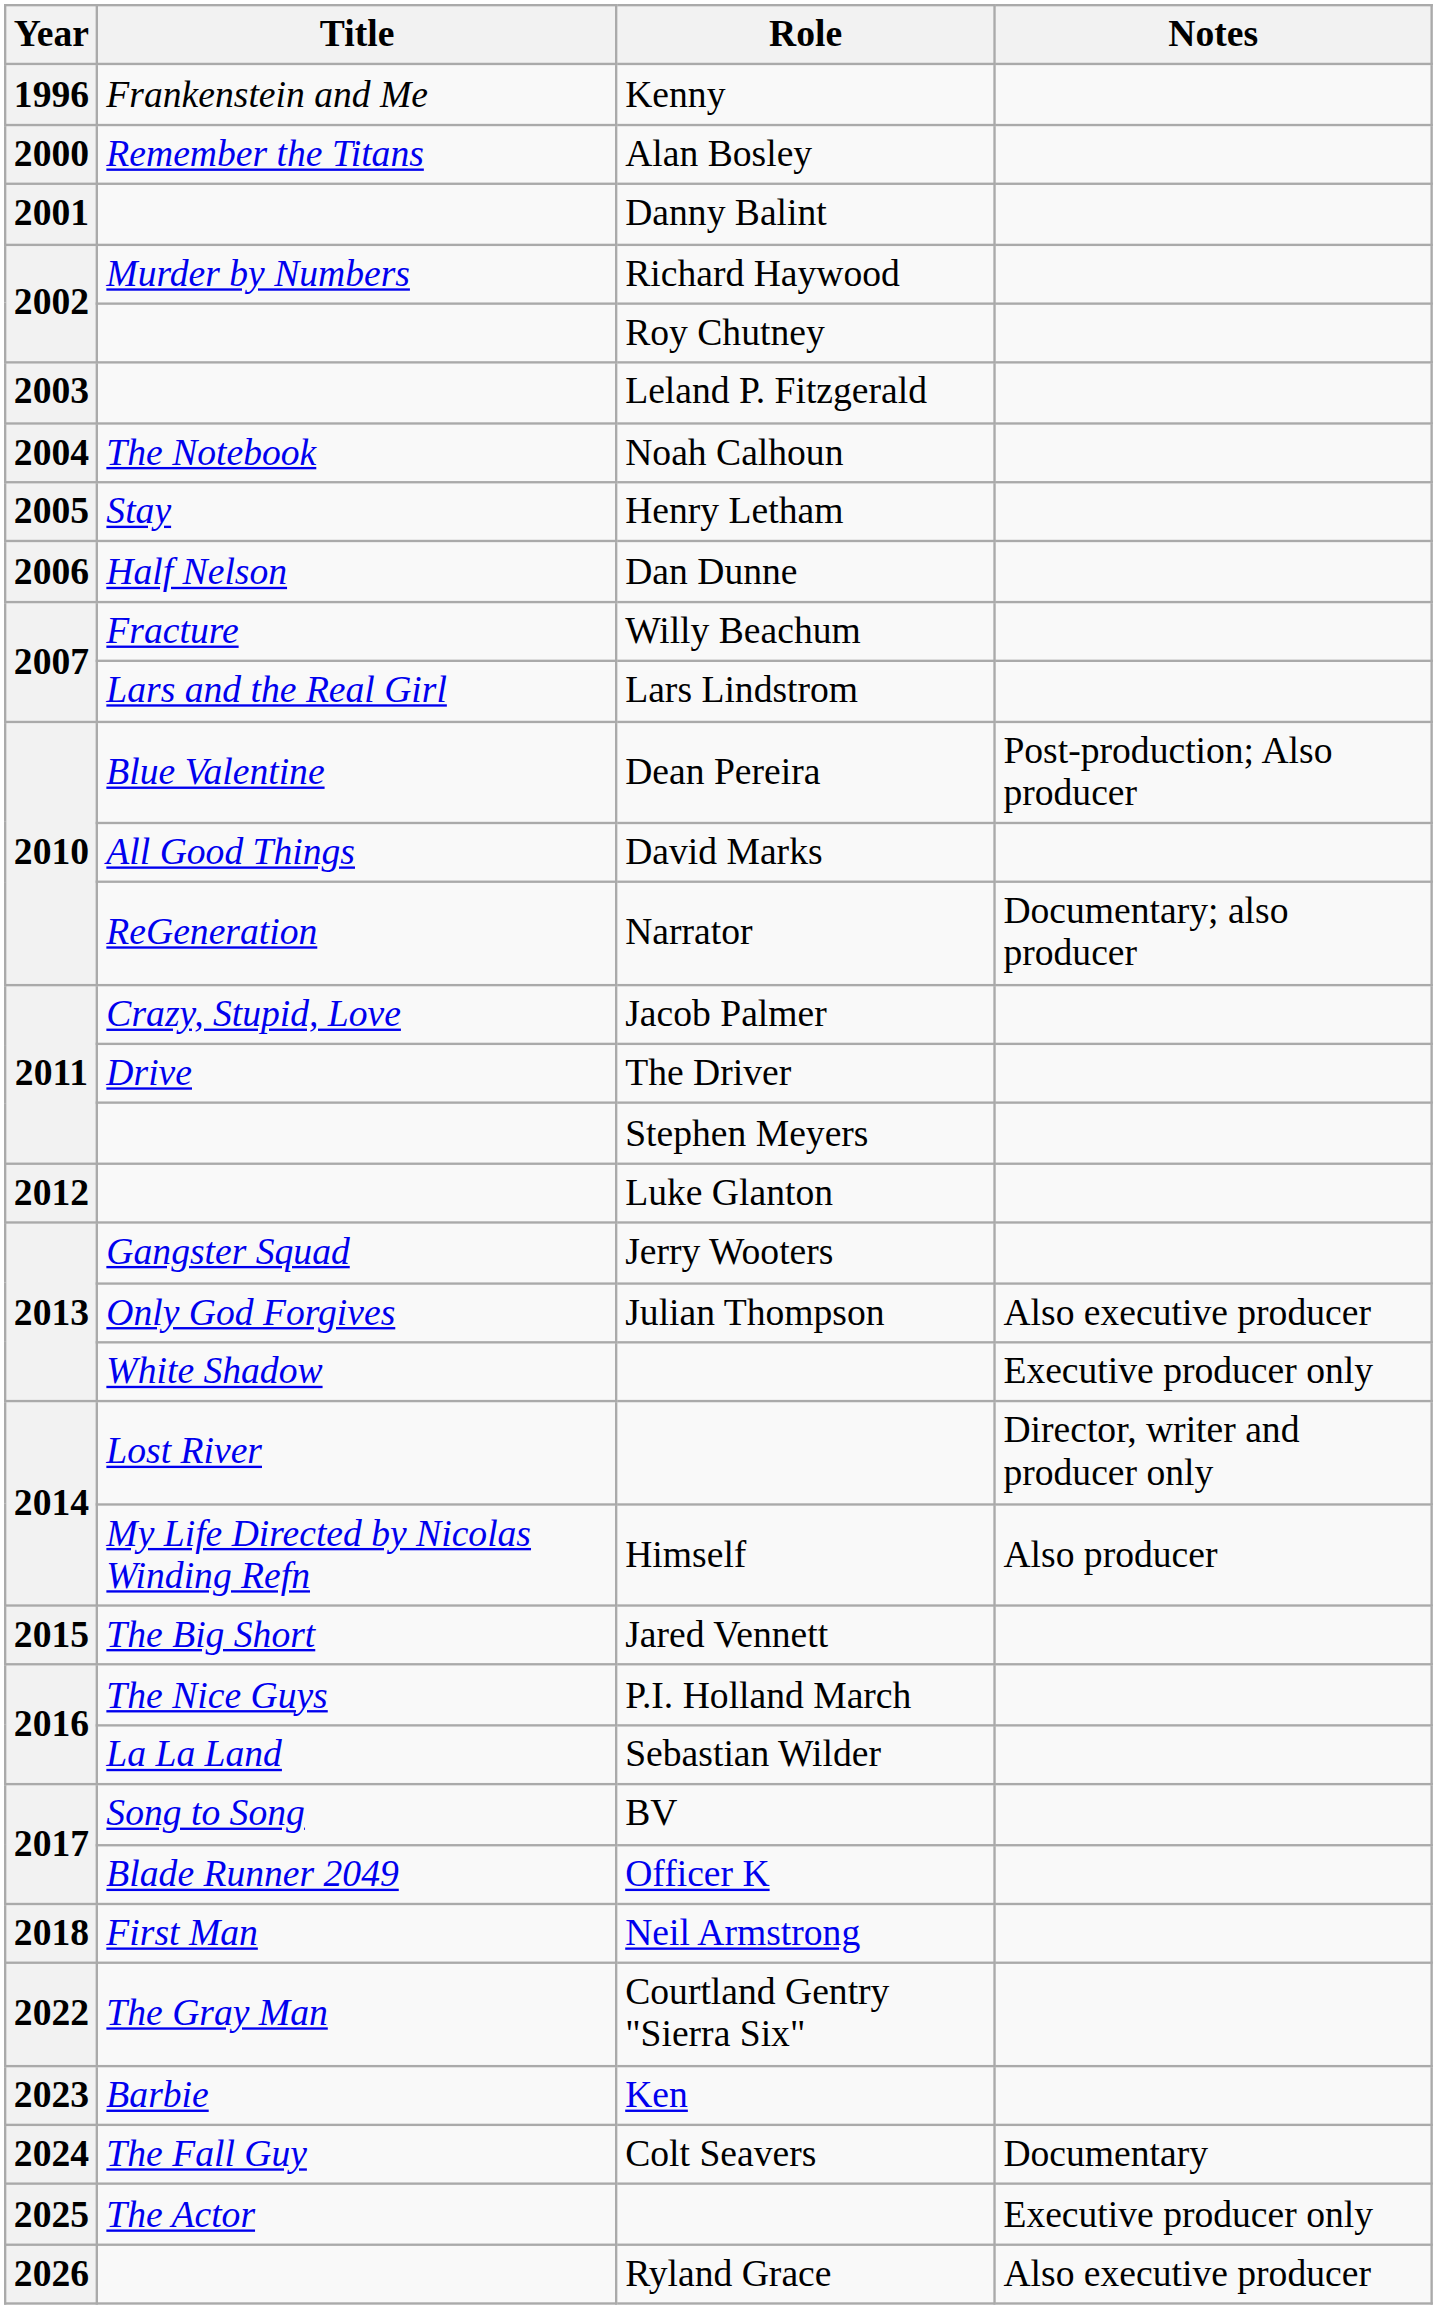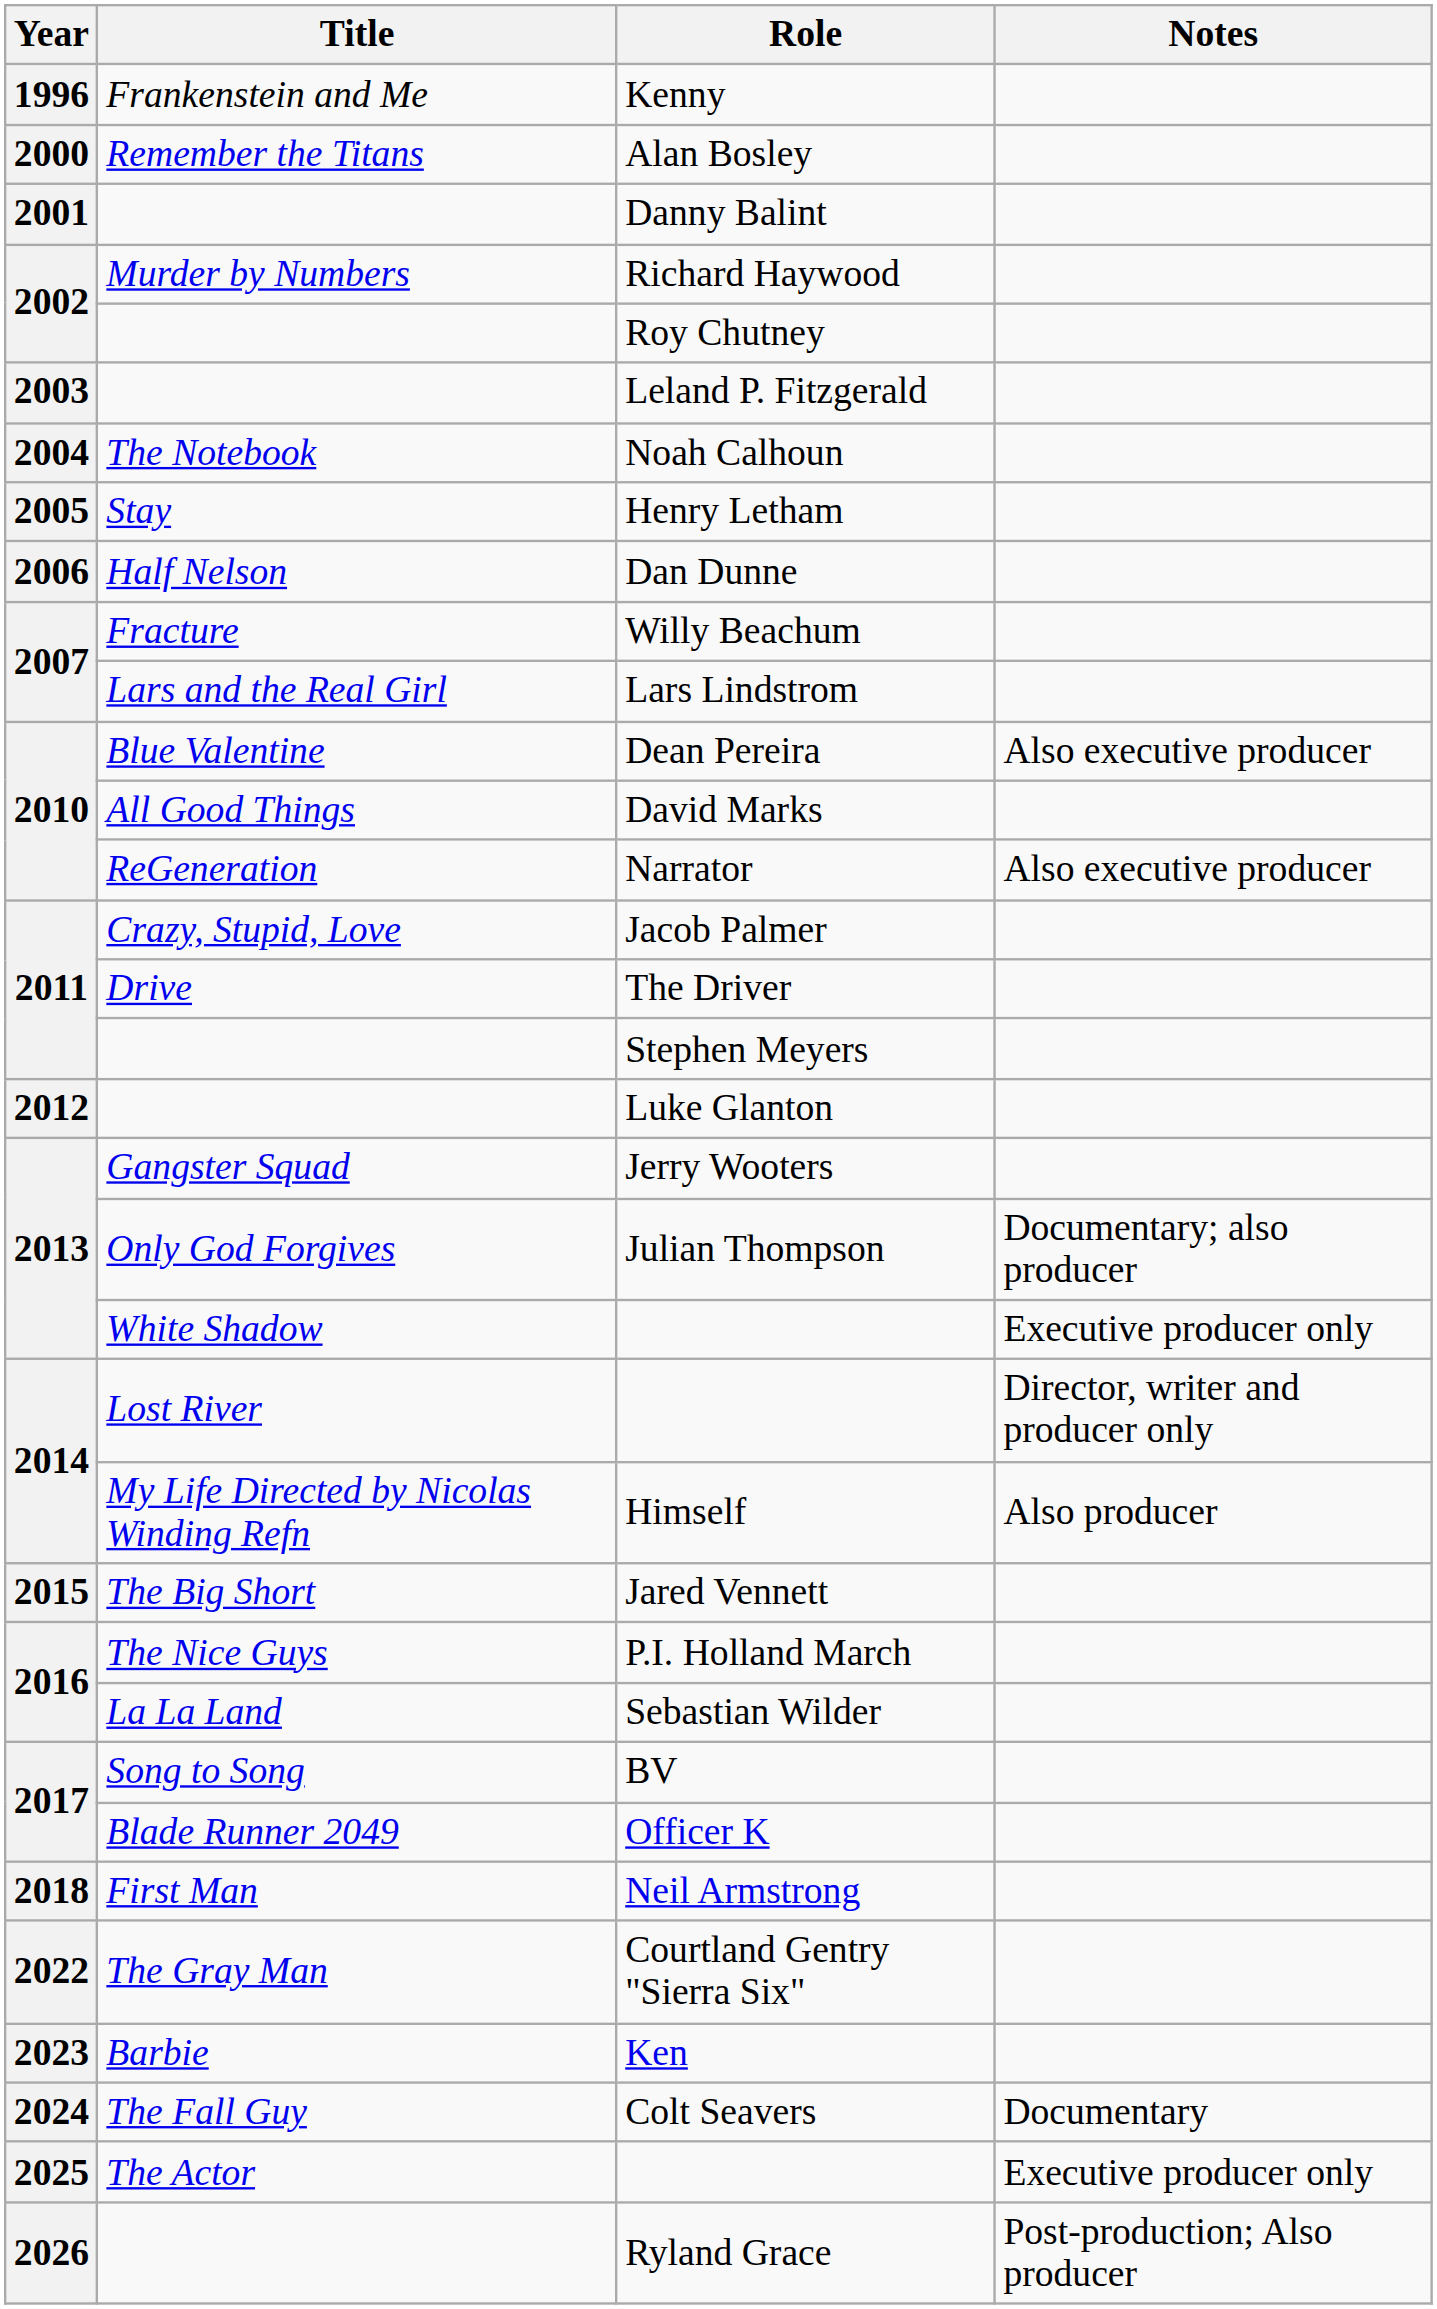Dean Pereira | Notes: Post-production; Also producer -> Also executive producer
Narrator | Notes: Documentary; also producer -> Also executive producer
Julian Thompson | Notes: Also executive producer -> Documentary; also producer
Ryland Grace | Notes: Also executive producer -> Post-production; Also producer
